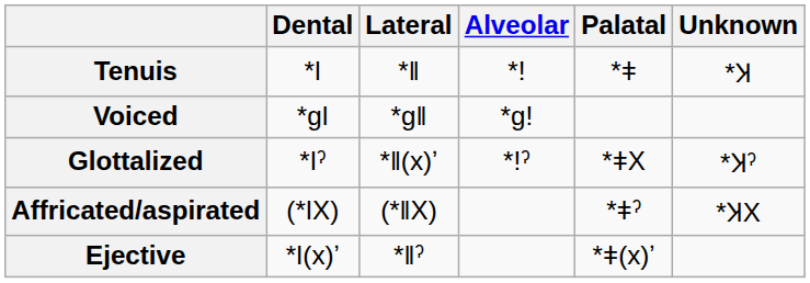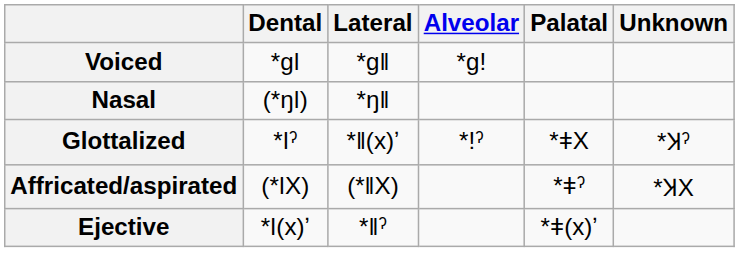- row: Tenuis | *ǀ | *ǁ | *! | *ǂ | *Ʞ
+ row: Nasal | (*ŋǀ) | *ŋǁ
